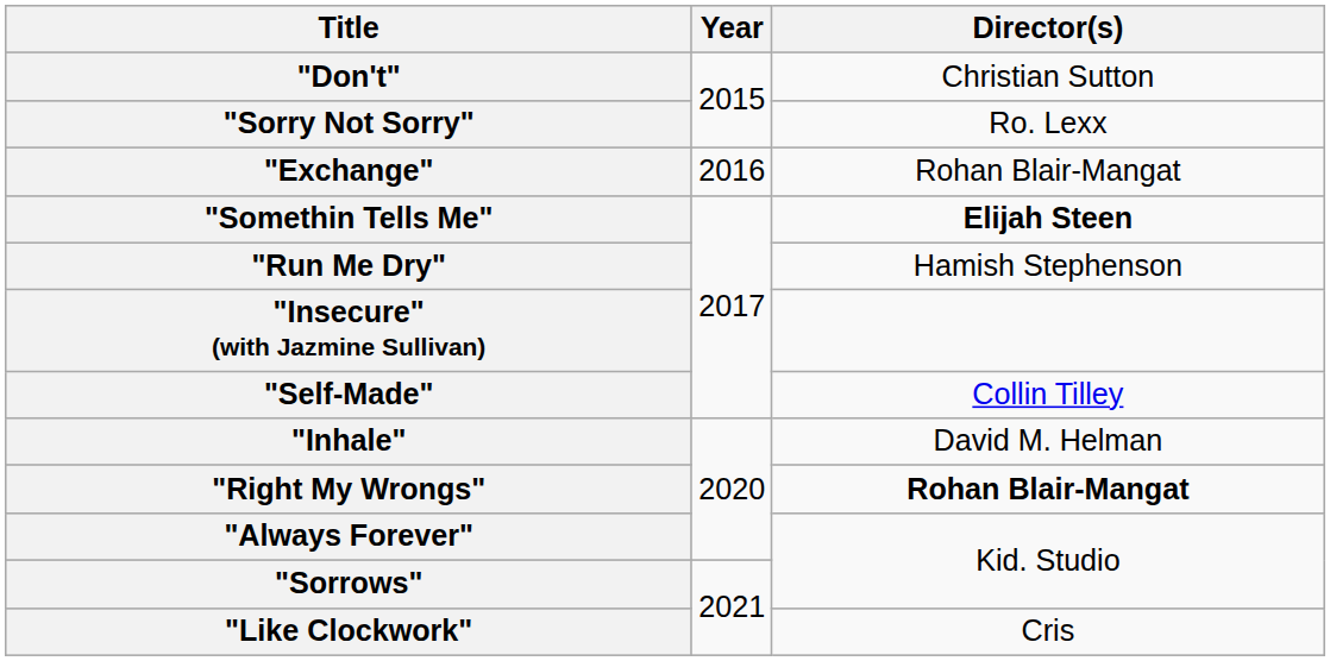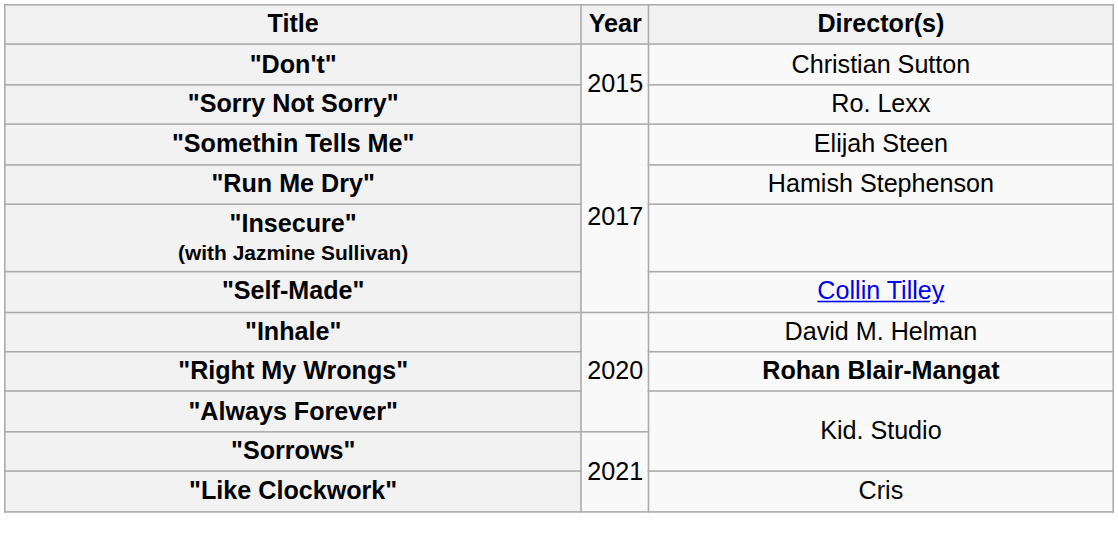- row: "Exchange" | 2016 | Rohan Blair-Mangat
"Somethin Tells Me" | Director(s): bold -> normal
